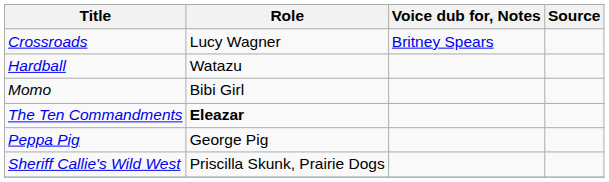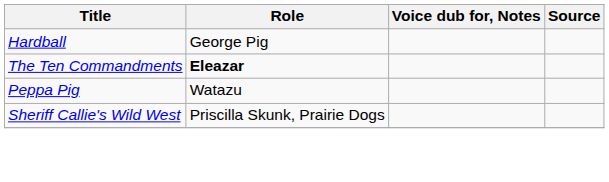- row: Crossroads | Lucy Wagner | Britney Spears
Hardball | Role: Watazu -> George Pig
- row: Momo | Bibi Girl
Peppa Pig | Role: George Pig -> Watazu
